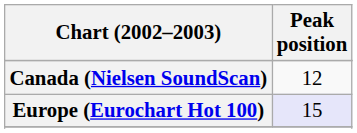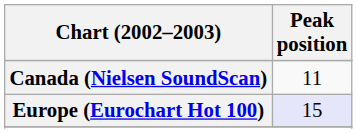Canada (Nielsen SoundScan) | Peak position: 12 -> 11
